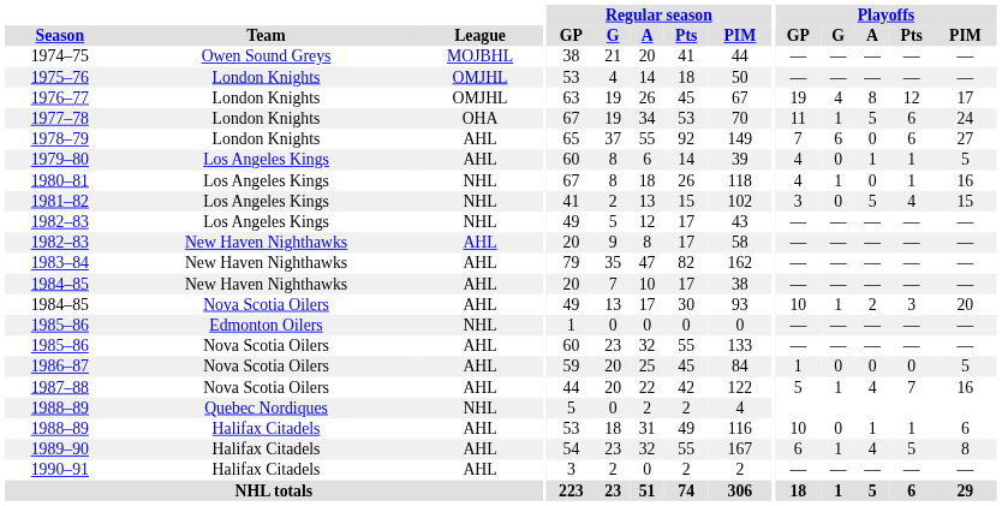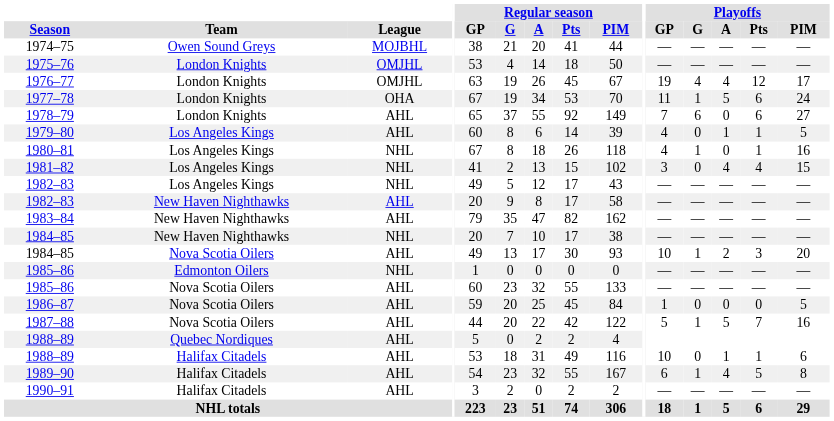1976–77 | Playoffs / A: 8 -> 4
1981–82 | Playoffs / A: 5 -> 4
1984–85 / New Haven Nighthawks | League: AHL -> NHL
1987–88 | Playoffs / A: 4 -> 5
1988–89 / Quebec Nordiques | League: NHL -> AHL
